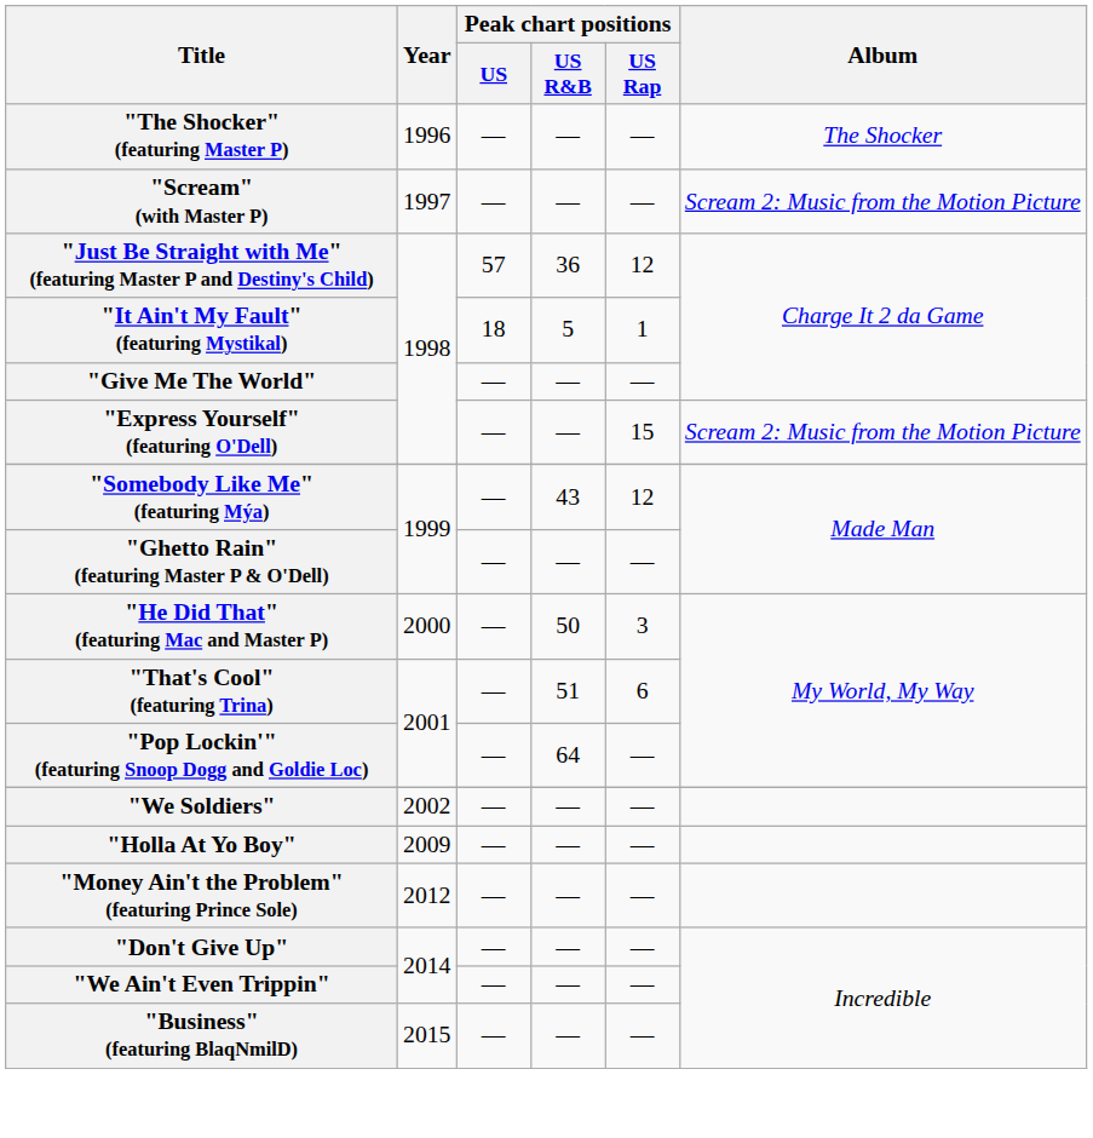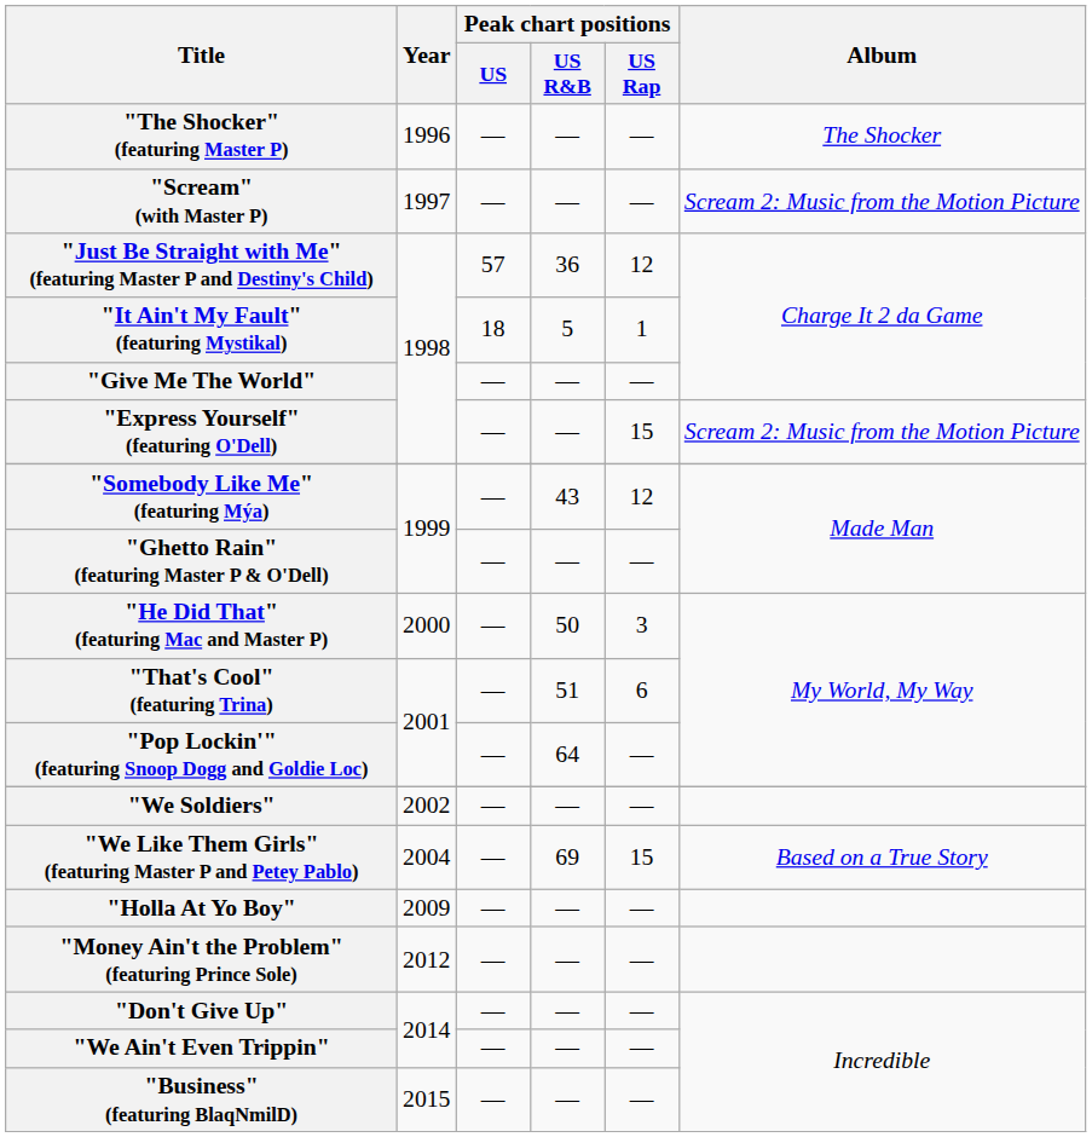+ row: "We Like Them Girls" (featuring Master P and Petey Pablo) | 2004 | — | 69 | 15 | Based on a True Story
